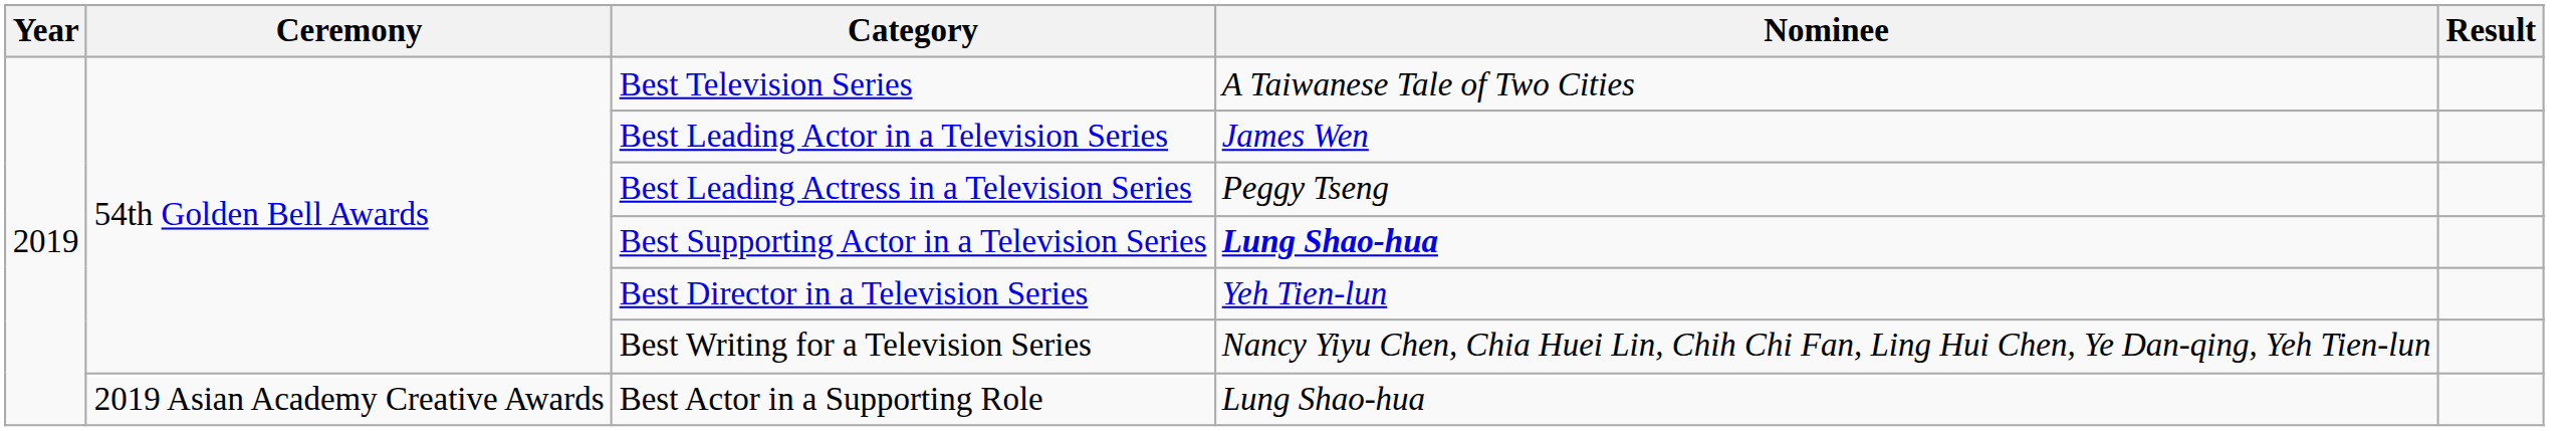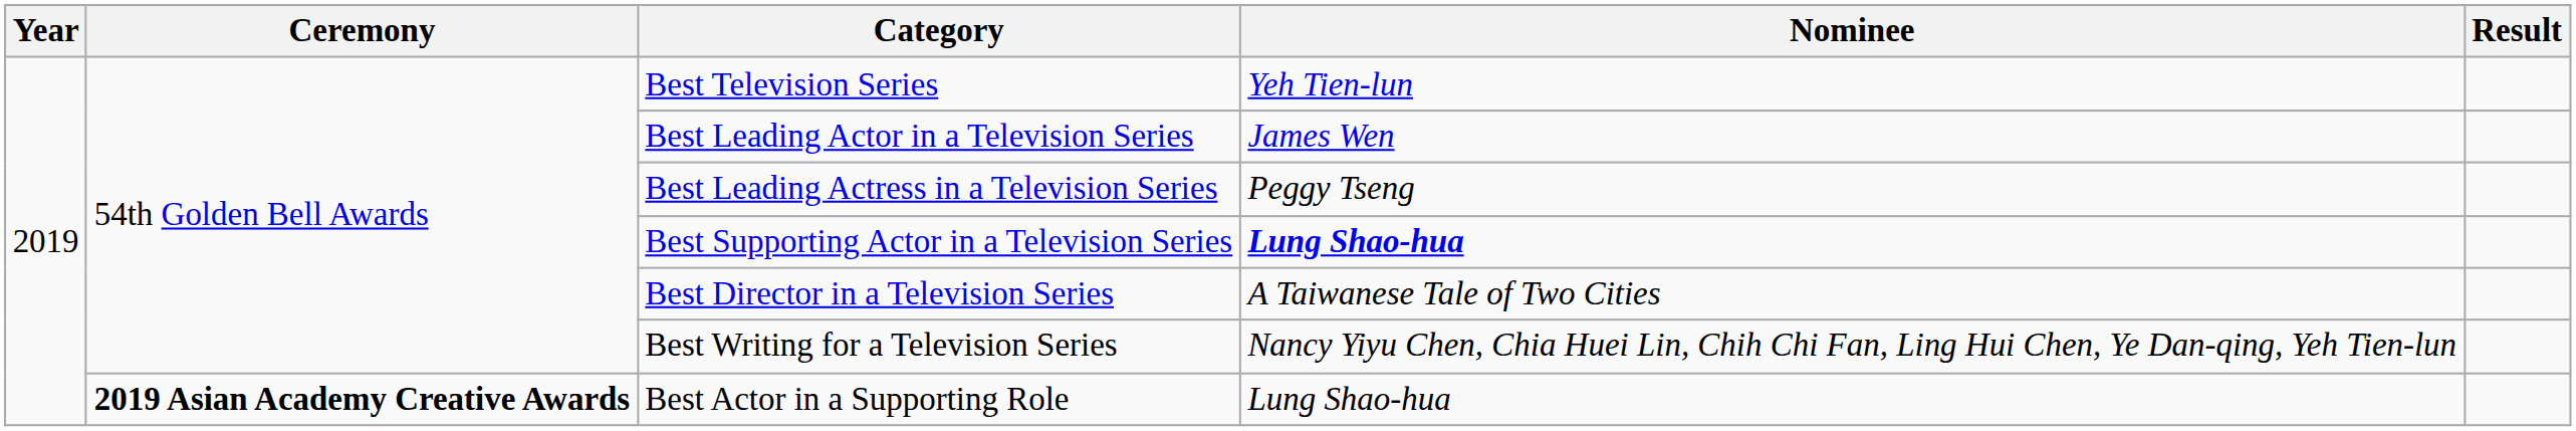Best Television Series | Nominee: A Taiwanese Tale of Two Cities -> Yeh Tien-lun
Best Director in a Television Series | Nominee: Yeh Tien-lun -> A Taiwanese Tale of Two Cities
Best Actor in a Supporting Role | Ceremony: normal -> bold
